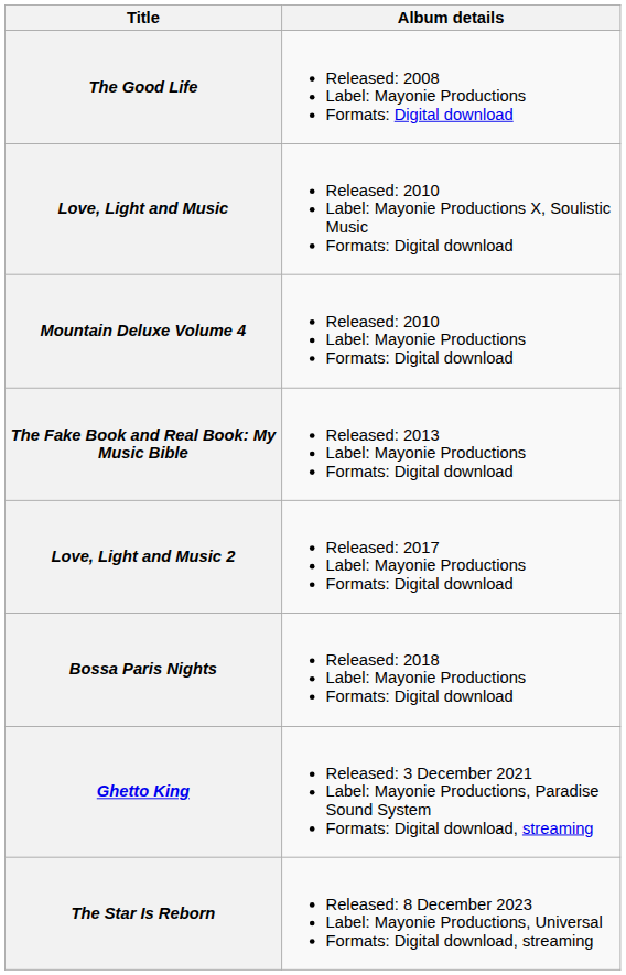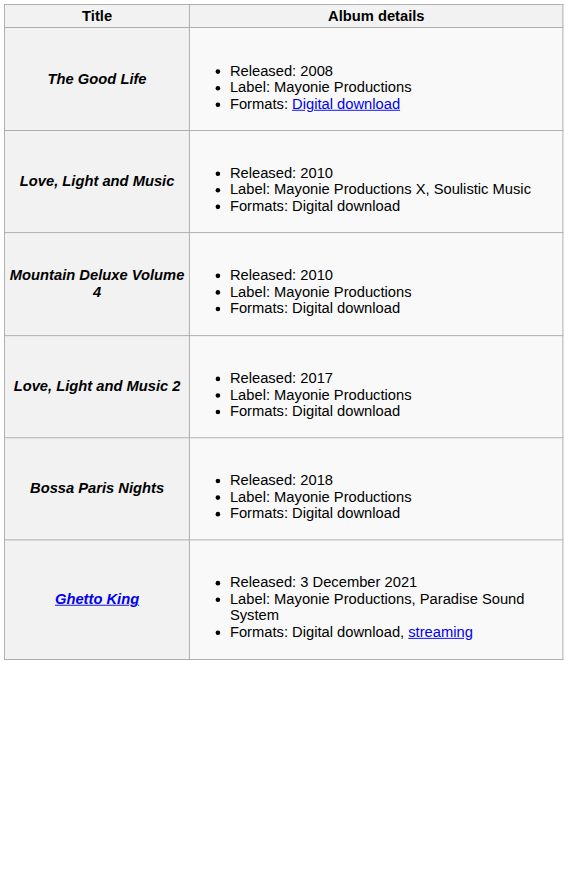- row: The Fake Book and Real Book: My Music Bible | Released: 2013 Label: Mayonie Productions Formats: Digital download
- row: The Star Is Reborn | Released: 8 December 2023 Label: Mayonie Productions, Universal Formats: Digital download, streaming
